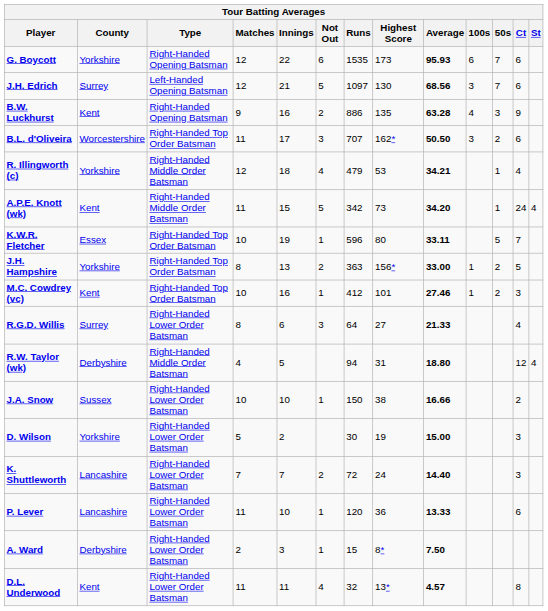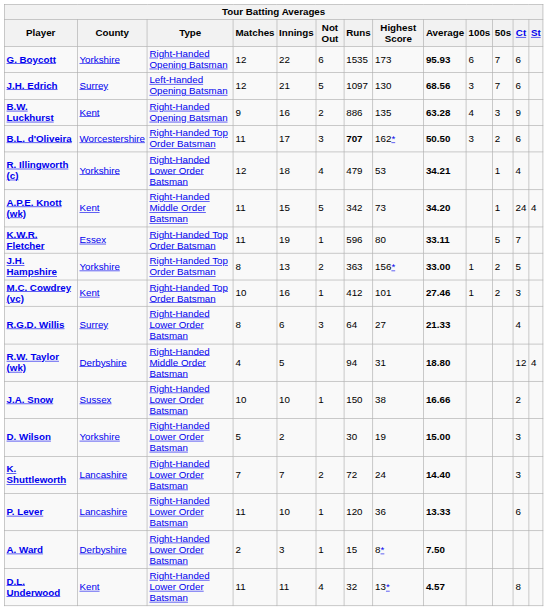B.L. d'Oliveira | Runs: normal -> bold
R. Illingworth (c) | Type: Right-Handed Middle Order Batsman -> Right-Handed Lower Order Batsman
K.W.R. Fletcher | Matches: 10 -> 11
